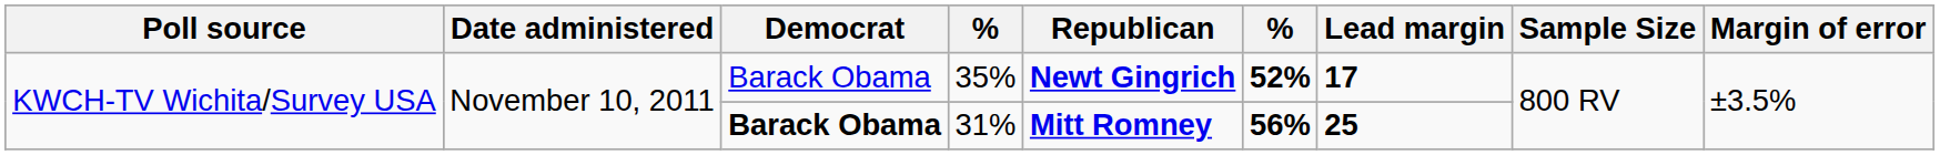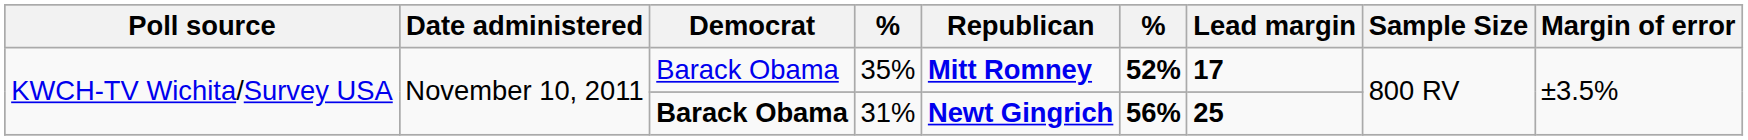35% | Republican: Newt Gingrich -> Mitt Romney
31% | Republican: Mitt Romney -> Newt Gingrich
